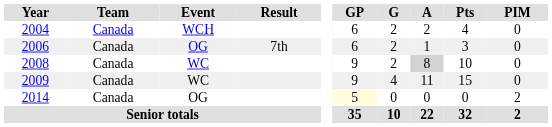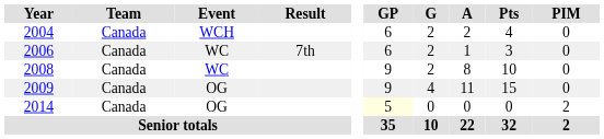2006 | Event: OG -> WC
2008 | A: lightgrey background -> no background
2009 | Event: WC -> OG
